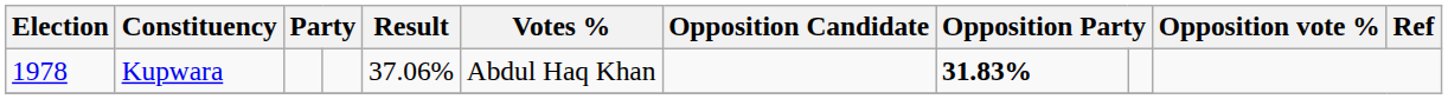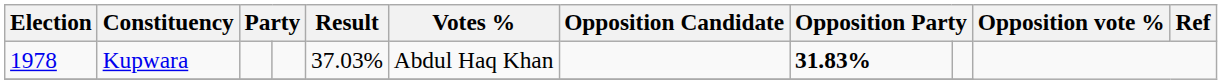Kupwara | Result: 37.06% -> 37.03%
